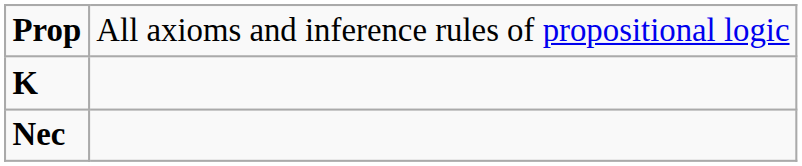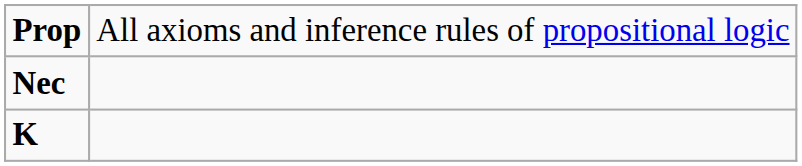rows swapped: K <-> Nec
